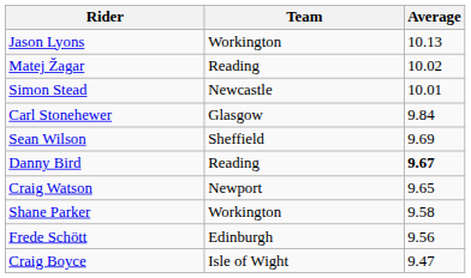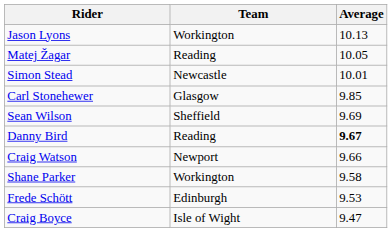Matej Žagar | Average: 10.02 -> 10.05
Carl Stonehewer | Average: 9.84 -> 9.85
Craig Watson | Average: 9.65 -> 9.66
Frede Schött | Average: 9.56 -> 9.53
